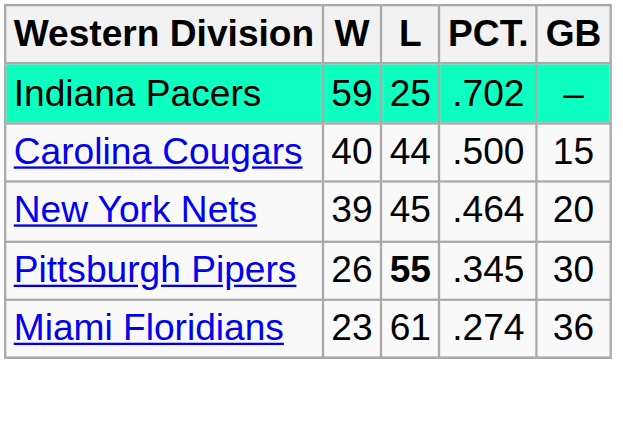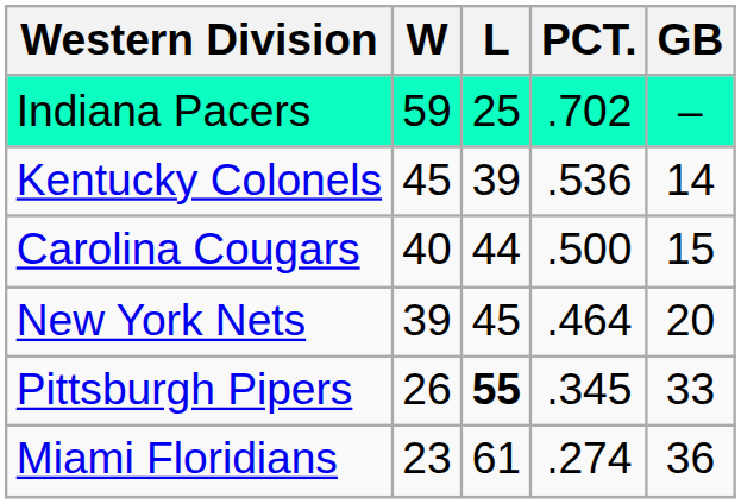+ row: Kentucky Colonels | 45 | 39 | .536 | 14
Pittsburgh Pipers | GB: 30 -> 33
